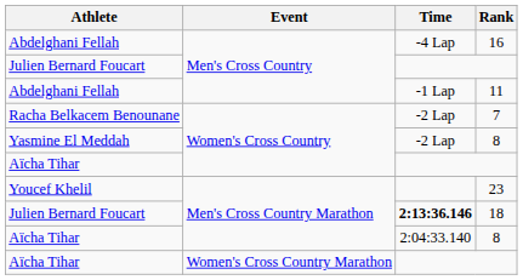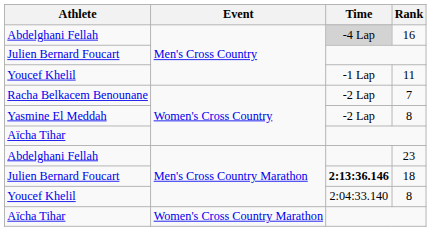16 | Time: no background -> lightgrey background
11 | Athlete: Abdelghani Fellah -> Youcef Khelil
23 | Athlete: Youcef Khelil -> Abdelghani Fellah
Men's Cross Country Marathon / 8 | Athlete: Aïcha Tihar -> Youcef Khelil
